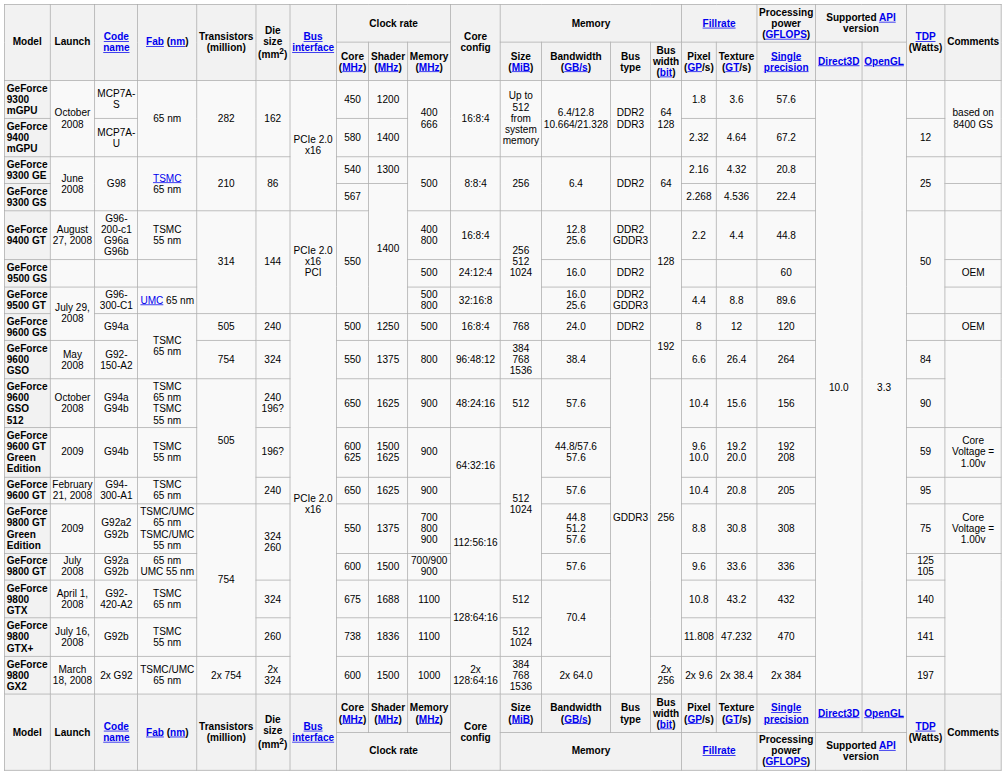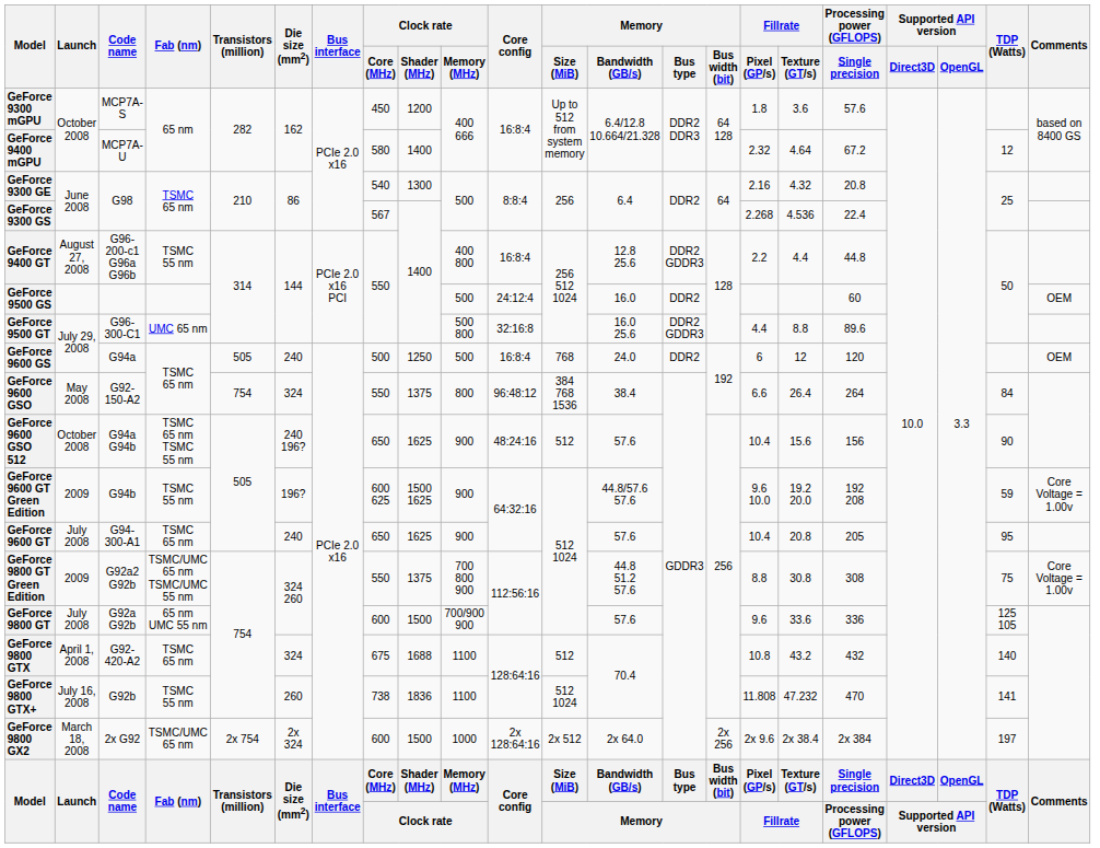GeForce 9600 GS | Fillrate / Pixel (GP/s): 8 -> 6
GeForce 9600 GT | Launch: February 21, 2008 -> July 2008
GeForce 9800 GX2 | Memory / Size (MiB): 384 768 1536 -> 2x 512
